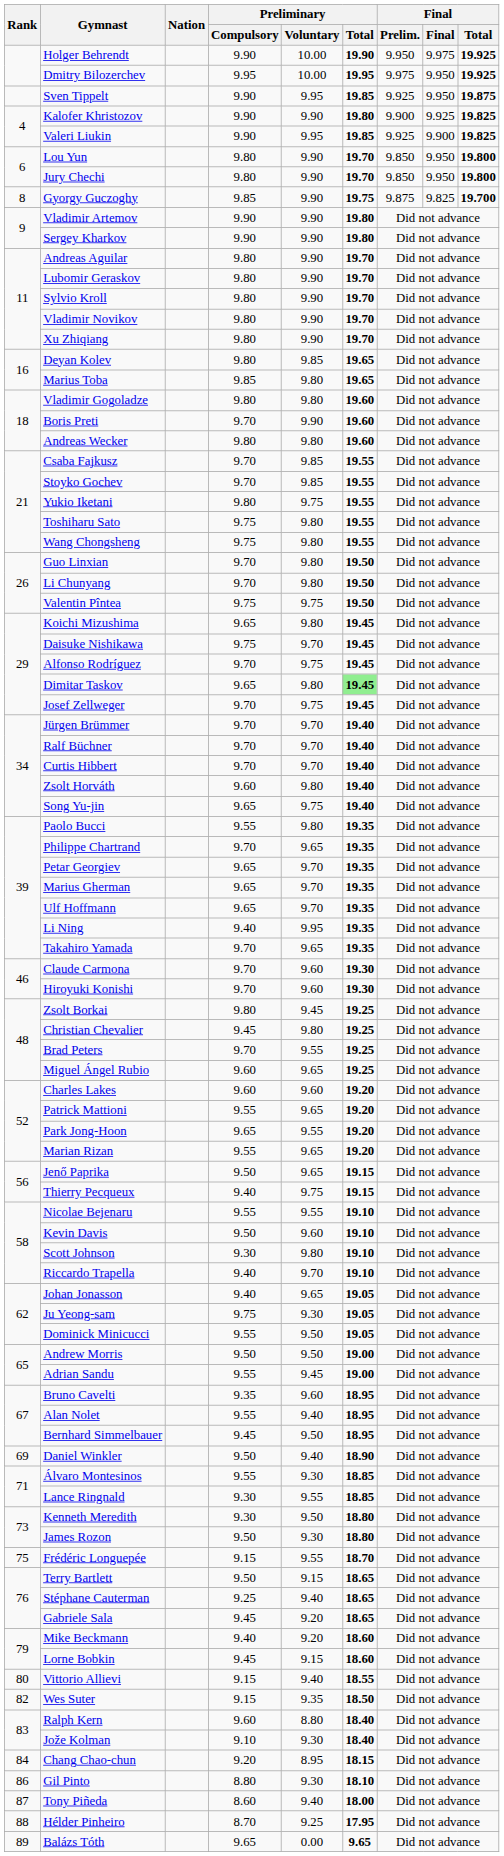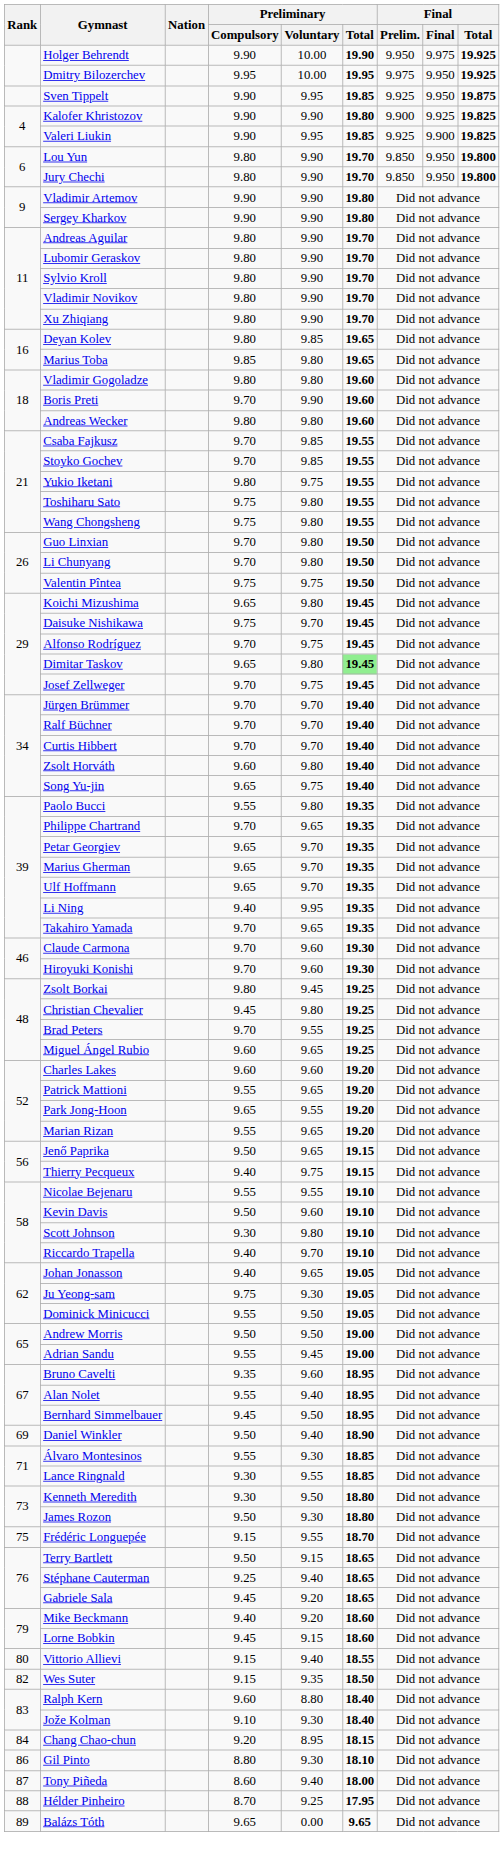- row: 8 | Gyorgy Guczoghy | 9.85 | 9.90 | 19.75 | 9.875 | 9.825 | 19.700
